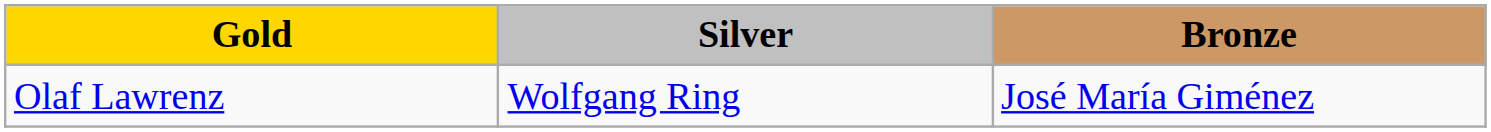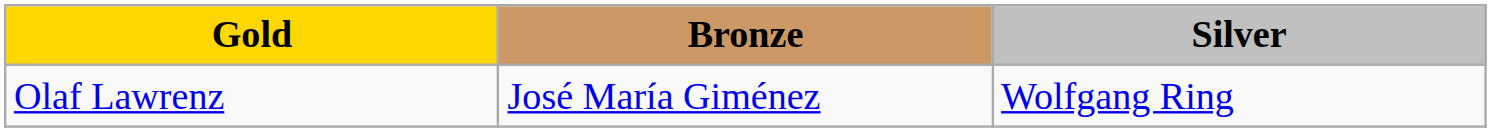columns swapped: Silver <-> Bronze
